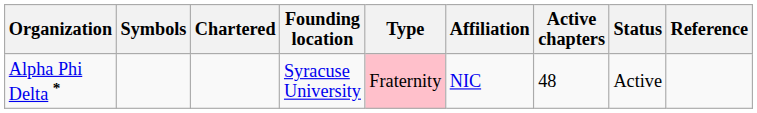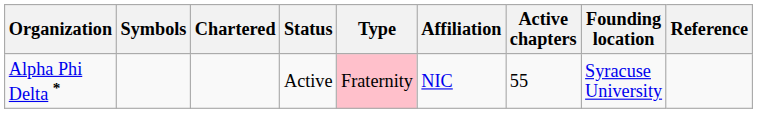columns swapped: Founding location <-> Status
Alpha Phi Delta * | Active chapters: 48 -> 55
